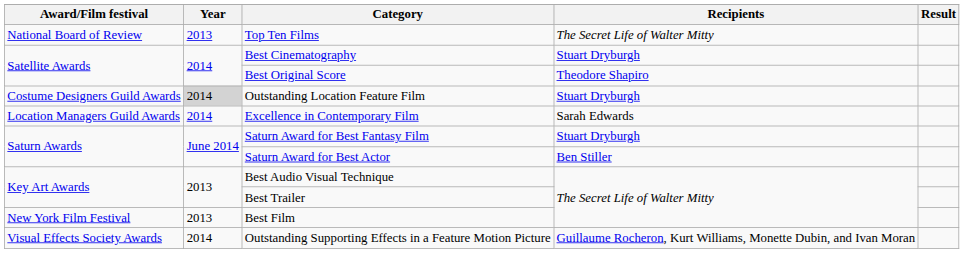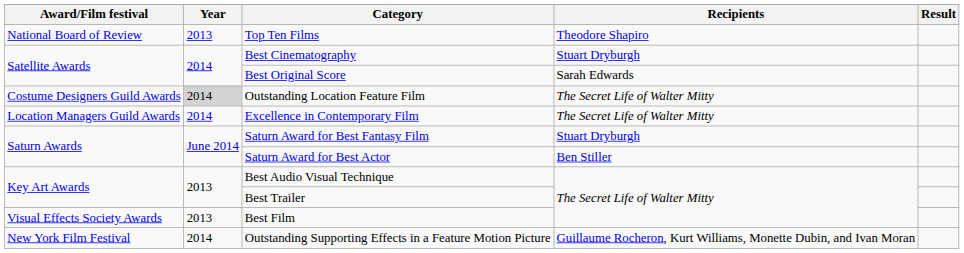Top Ten Films | Recipients: The Secret Life of Walter Mitty -> Theodore Shapiro
Best Original Score | Recipients: Theodore Shapiro -> Sarah Edwards
Outstanding Location Feature Film | Recipients: Stuart Dryburgh -> The Secret Life of Walter Mitty
Excellence in Contemporary Film | Recipients: Sarah Edwards -> The Secret Life of Walter Mitty
Best Film | Award/Film festival: New York Film Festival -> Visual Effects Society Awards
Outstanding Supporting Effects in a Feature Motion Picture | Award/Film festival: Visual Effects Society Awards -> New York Film Festival
